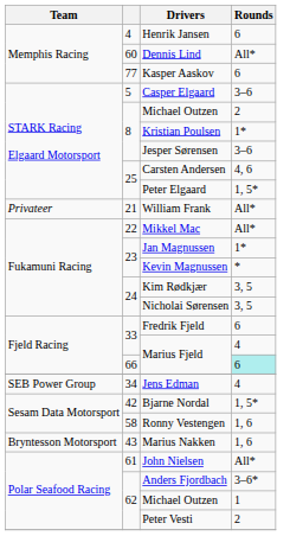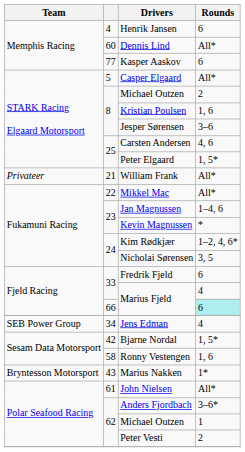Casper Elgaard | Rounds: 3–6 -> All*
Kristian Poulsen | Rounds: 1* -> 1, 6
Jan Magnussen | Rounds: 1* -> 1–4, 6
Kim Rødkjær | Rounds: 3, 5 -> 1–2, 4, 6*
Marius Nakken | Rounds: 1, 6 -> 1*
